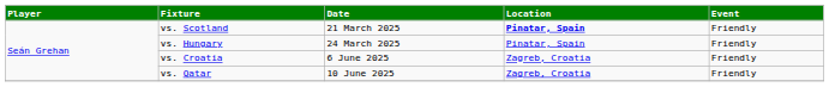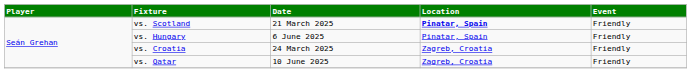vs. Hungary | Date: 24 March 2025 -> 6 June 2025
vs. Croatia | Date: 6 June 2025 -> 24 March 2025
